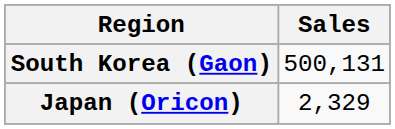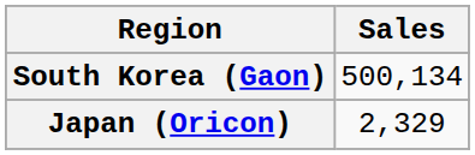South Korea (Gaon) | Sales: 500,131 -> 500,134
